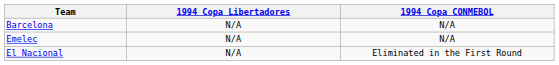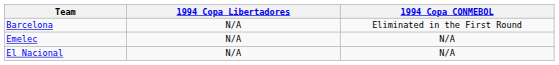Barcelona | 1994 Copa CONMEBOL: N/A -> Eliminated in the First Round
El Nacional | 1994 Copa CONMEBOL: Eliminated in the First Round -> N/A
